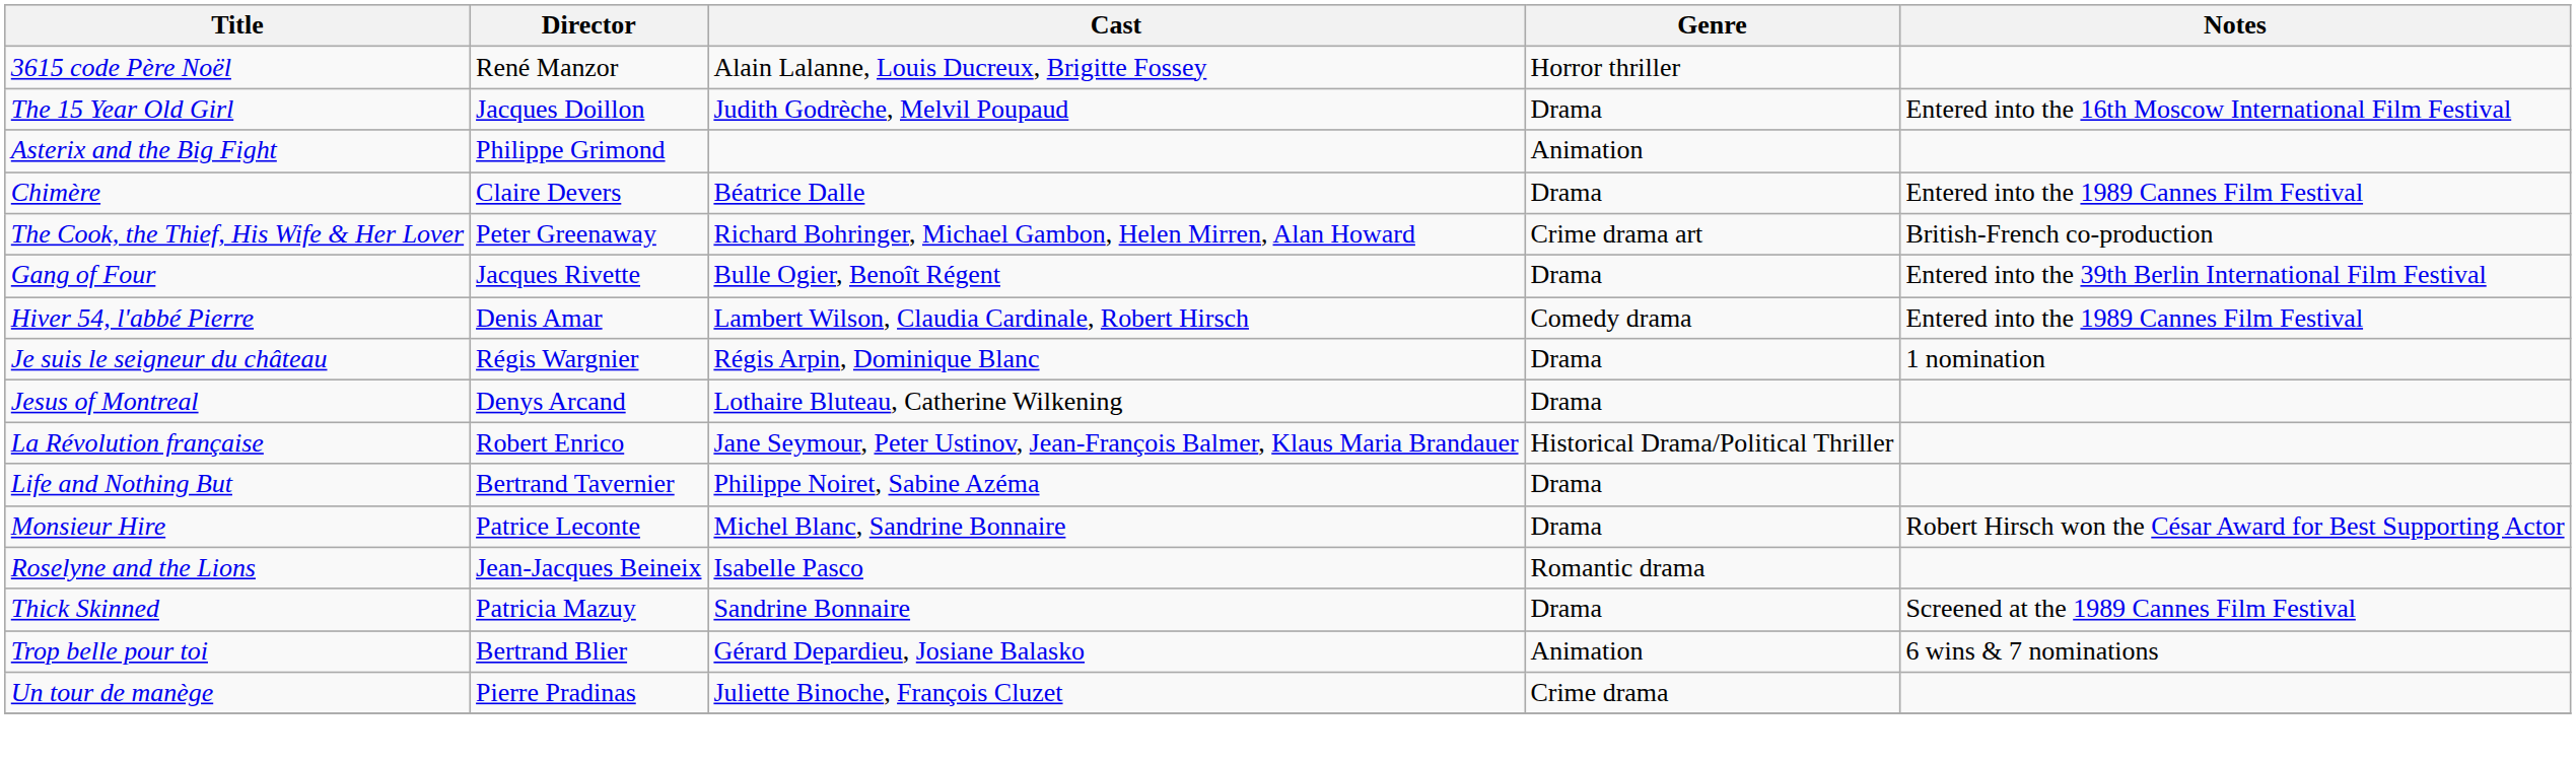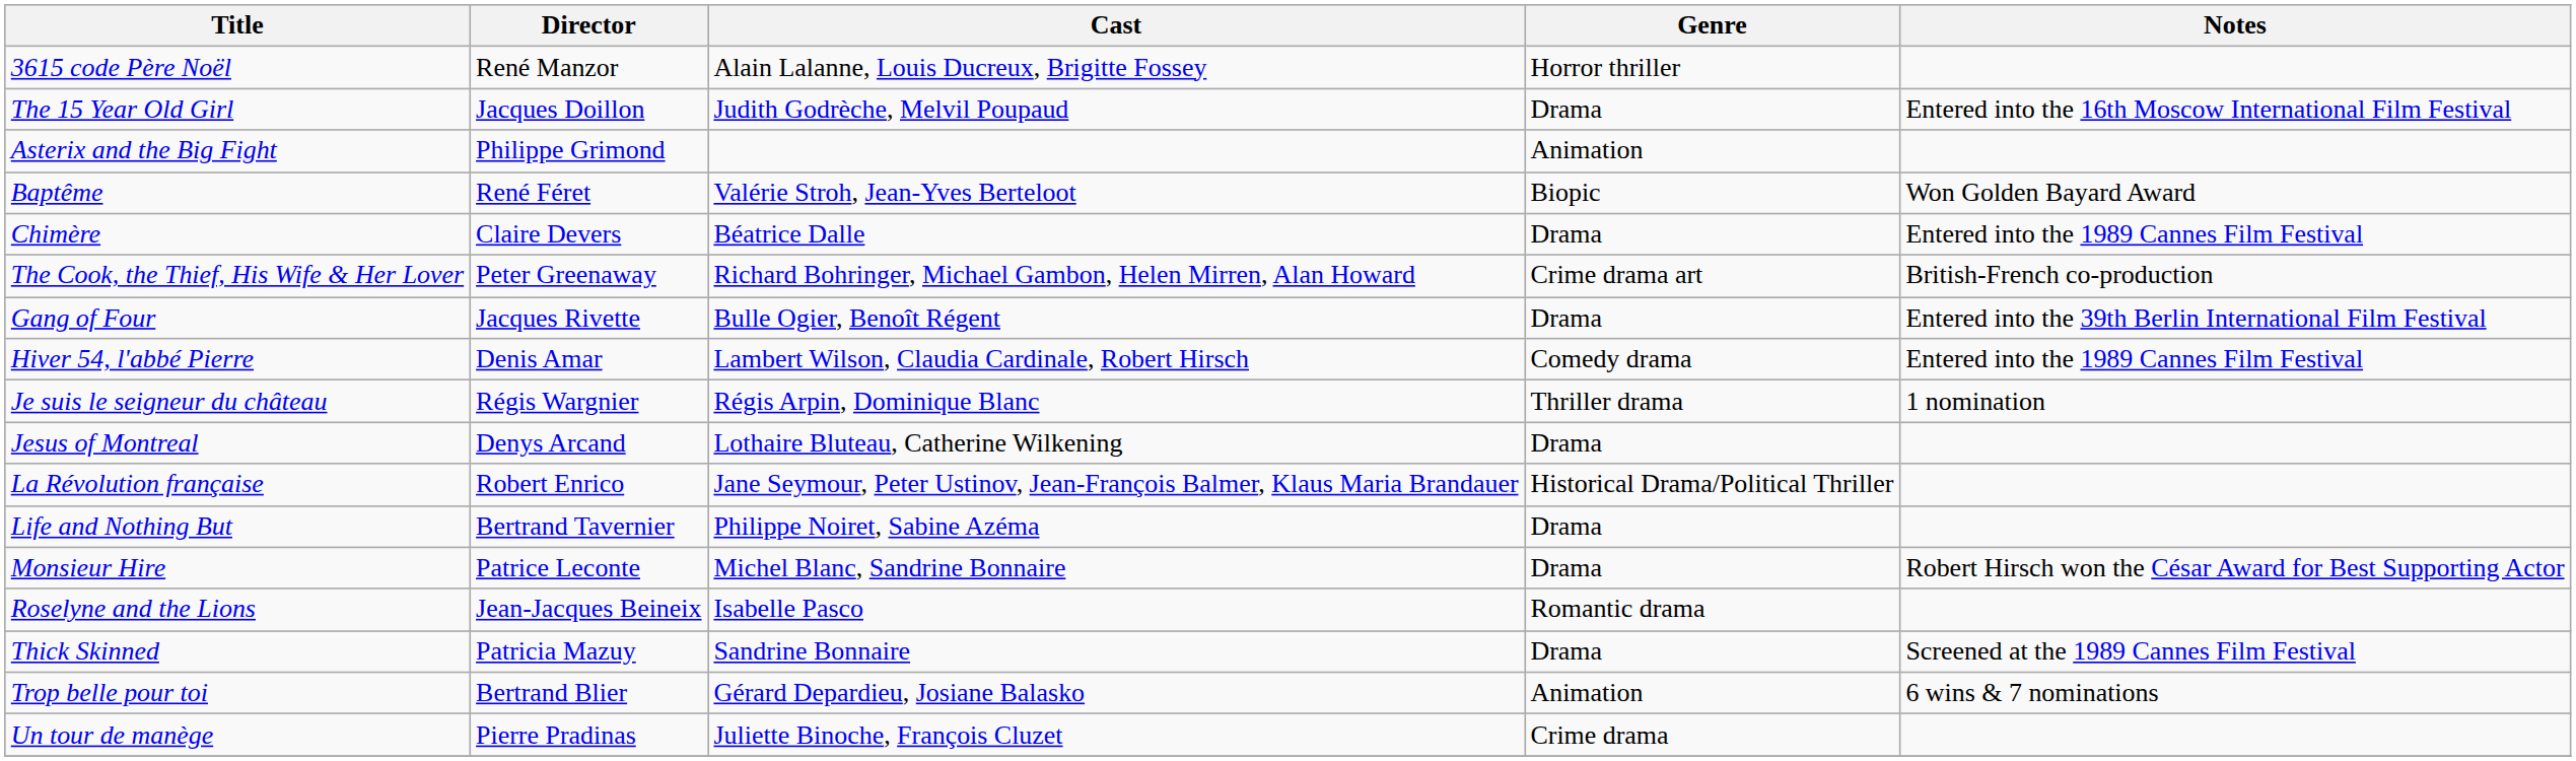+ row: Baptême | René Féret | Valérie Stroh, Jean-Yves Berteloot | Biopic | Won Golden Bayard Award
Je suis le seigneur du château | Genre: Drama -> Thriller drama
